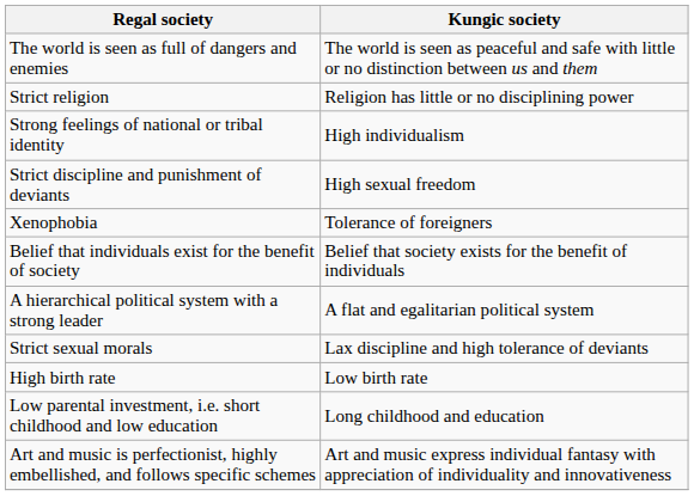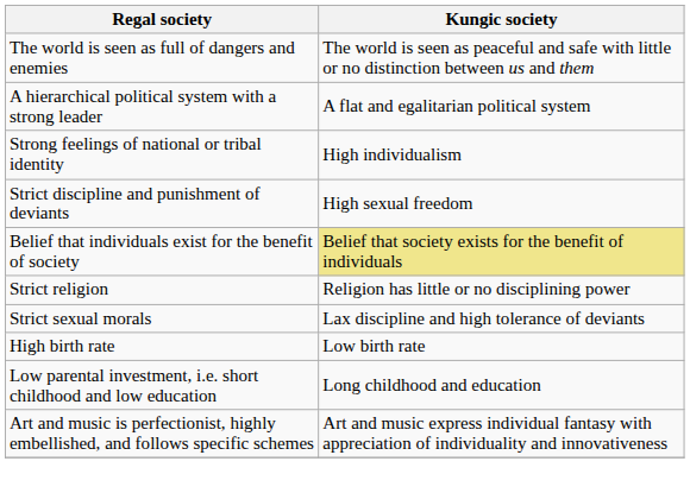rows swapped: A hierarchical political system with a strong leader <-> Strict religion
- row: Xenophobia | Tolerance of foreigners
Belief that individuals exist for the benefit of society | Kungic society: no background -> khaki background
